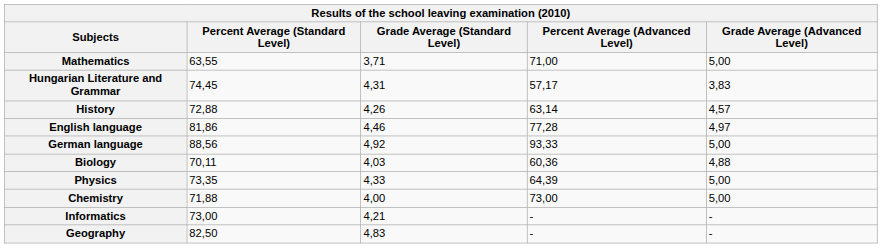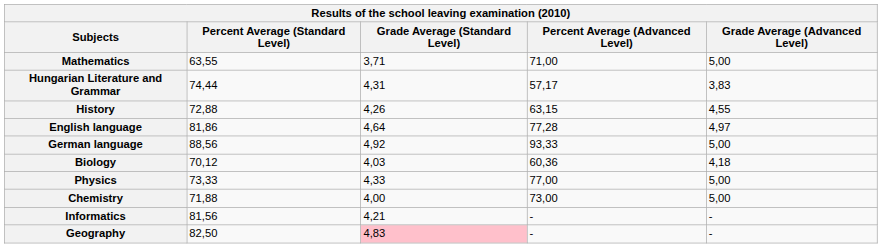Hungarian Literature and Grammar | Percent Average (Standard Level): 74,45 -> 74,44
History | Percent Average (Advanced Level): 63,14 -> 63,15
History | Grade Average (Advanced Level): 4,57 -> 4,55
English language | Grade Average (Standard Level): 4,46 -> 4,64
Biology | Percent Average (Standard Level): 70,11 -> 70,12
Biology | Grade Average (Advanced Level): 4,88 -> 4,18
Physics | Percent Average (Standard Level): 73,35 -> 73,33
Physics | Percent Average (Advanced Level): 64,39 -> 77,00
Informatics | Percent Average (Standard Level): 73,00 -> 81,56
Geography | Grade Average (Standard Level): no background -> pink background
